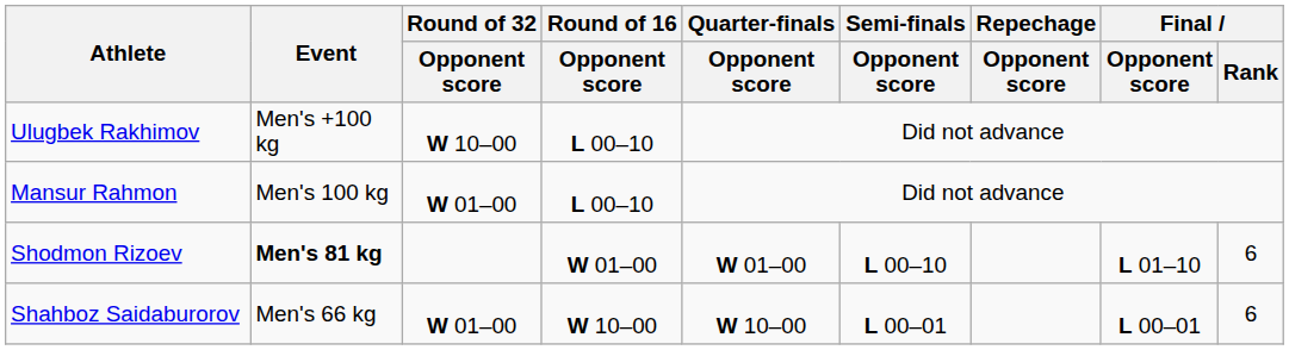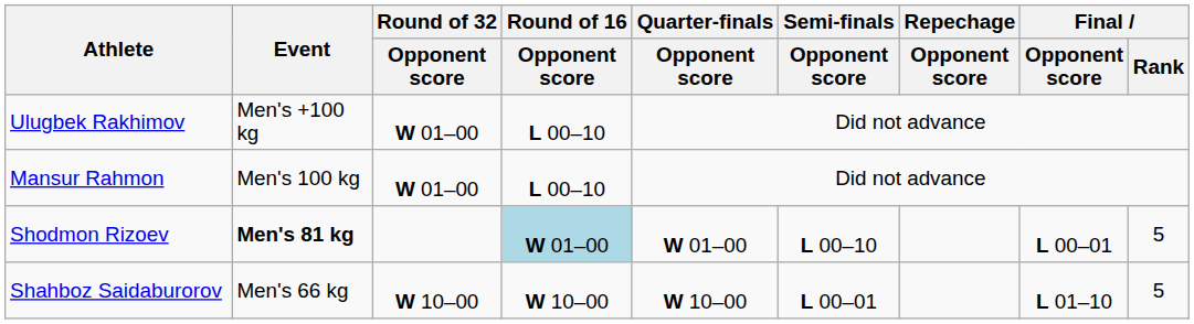Ulugbek Rakhimov | Round of 32 / Opponent score: W 10–00 -> W 01–00
Shodmon Rizoev | Round of 16 / Opponent score: no background -> lightblue background
Shodmon Rizoev | Final / Opponent score: L 01–10 -> L 00–01
Shodmon Rizoev | Final / Rank: 6 -> 5
Shahboz Saidaburorov | Round of 32 / Opponent score: W 01–00 -> W 10–00
Shahboz Saidaburorov | Final / Opponent score: L 00–01 -> L 01–10
Shahboz Saidaburorov | Final / Rank: 6 -> 5
